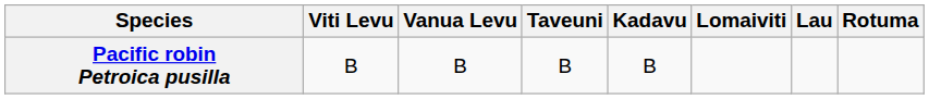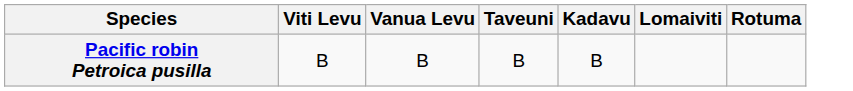- column: Lau
